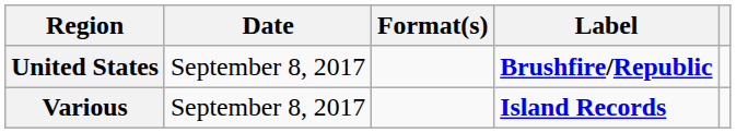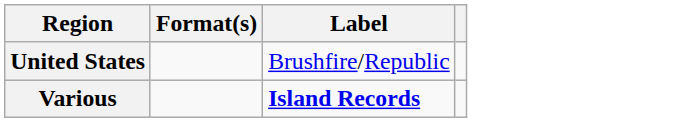- column: Date | September 8, 2017 | September 8, 2017
United States | Label: bold -> normal
